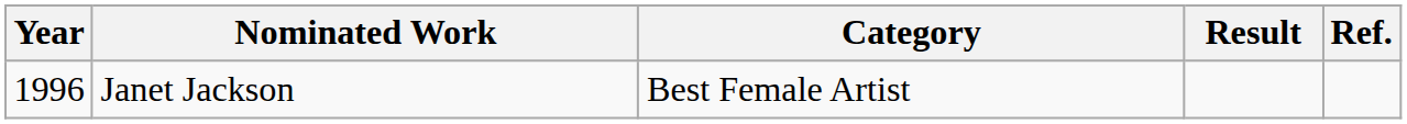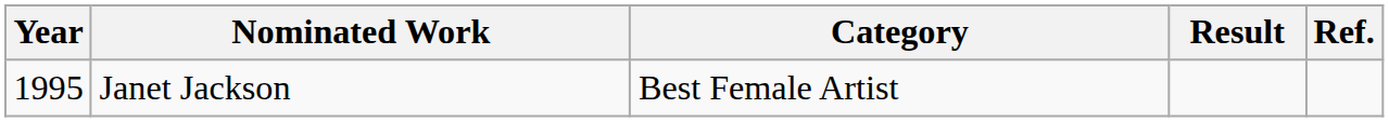Janet Jackson | Year: 1996 -> 1995
